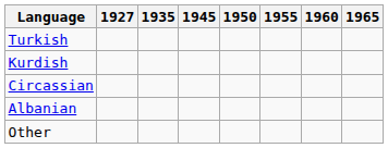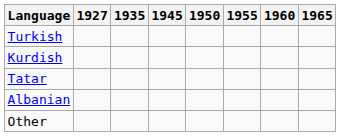- row: Circassian
+ row: Tatar
